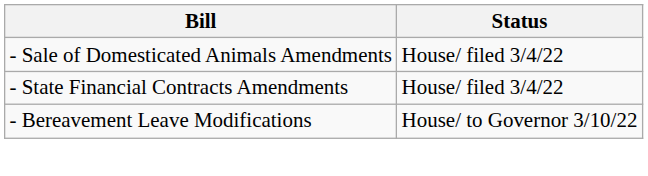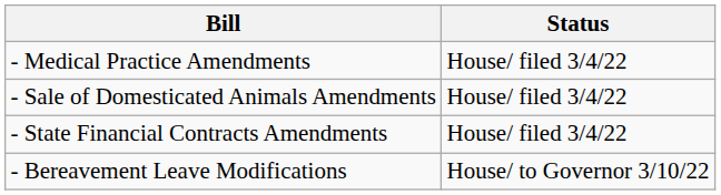+ row: - Medical Practice Amendments | House/ filed 3/4/22
